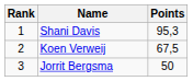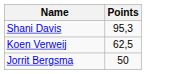- column: Rank | 1 | 2 | 3
Koen Verweij | Points: 67,5 -> 62,5
